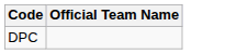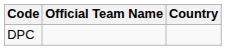+ column: Country
